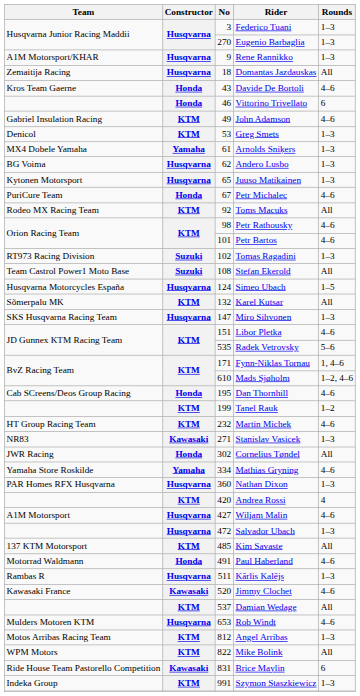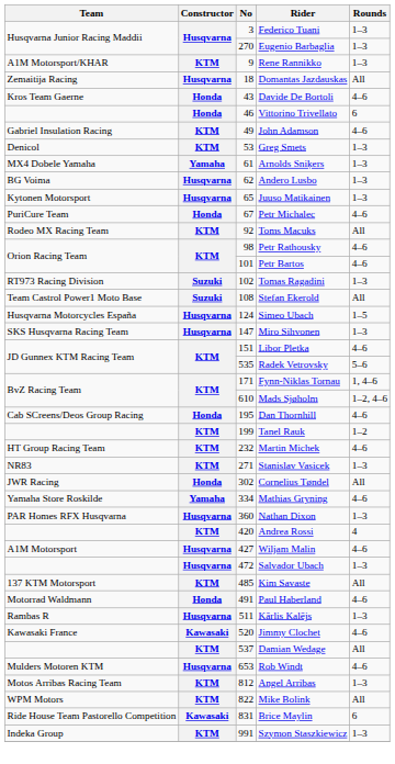Rene Rannikko | Constructor: Husqvarna -> KTM
- row: Sõmerpalu MK | KTM | 132 | Karel Kutsar | All
Stanislav Vasicek | Constructor: Kawasaki -> KTM
